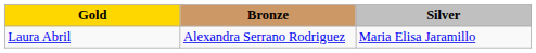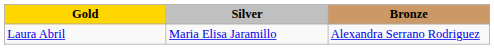columns swapped: Silver <-> Bronze
